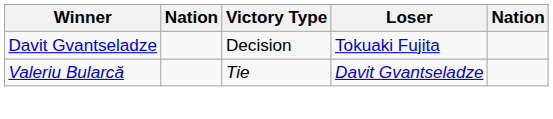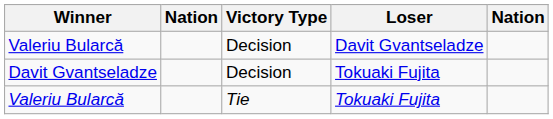+ row: Valeriu Bularcă | Decision | Davit Gvantseladze
Valeriu Bularcă / Tie | Loser: Davit Gvantseladze -> Tokuaki Fujita
